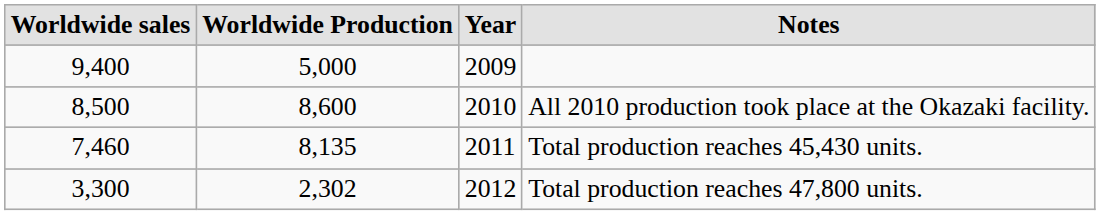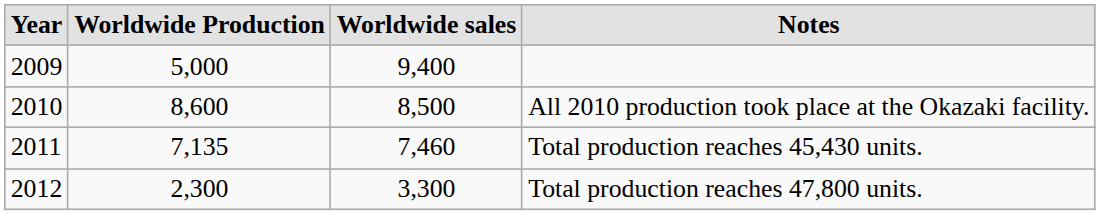columns swapped: Year <-> Worldwide sales
Total production reaches 45,430 units. | Worldwide Production: 8,135 -> 7,135
Total production reaches 47,800 units. | Worldwide Production: 2,302 -> 2,300
